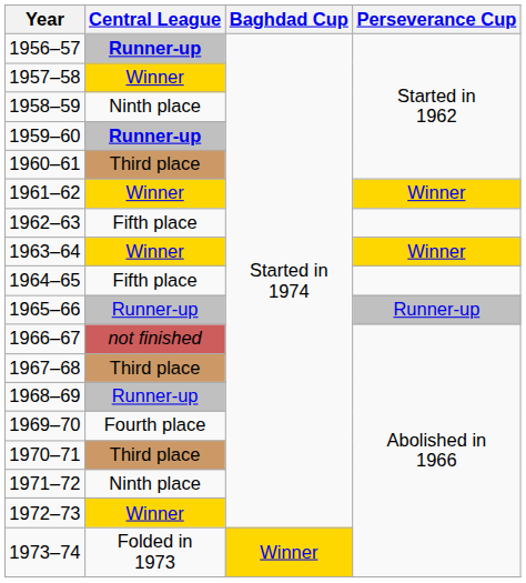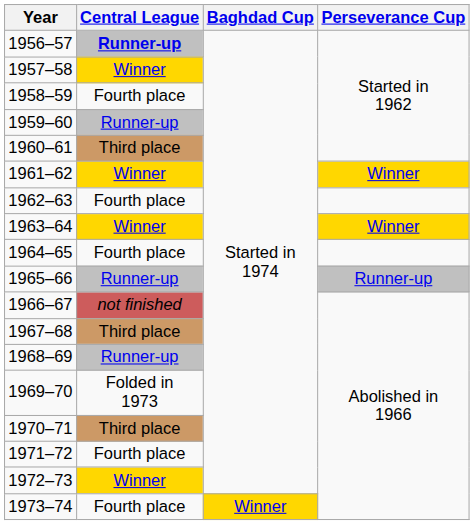1958–59 | Central League: Ninth place -> Fourth place
1959–60 | Central League: bold -> normal
1962–63 | Central League: Fifth place -> Fourth place
1964–65 | Central League: Fifth place -> Fourth place
1969–70 | Central League: Fourth place -> Folded in 1973
1971–72 | Central League: Ninth place -> Fourth place
1973–74 | Central League: Folded in 1973 -> Fourth place
